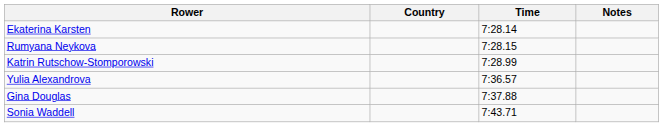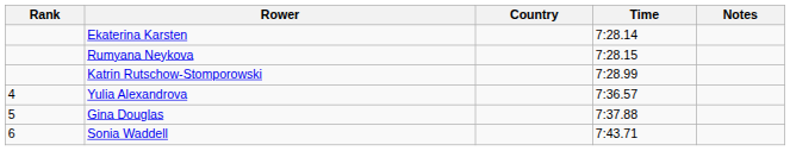+ column: Rank | 4 | 5 | 6
